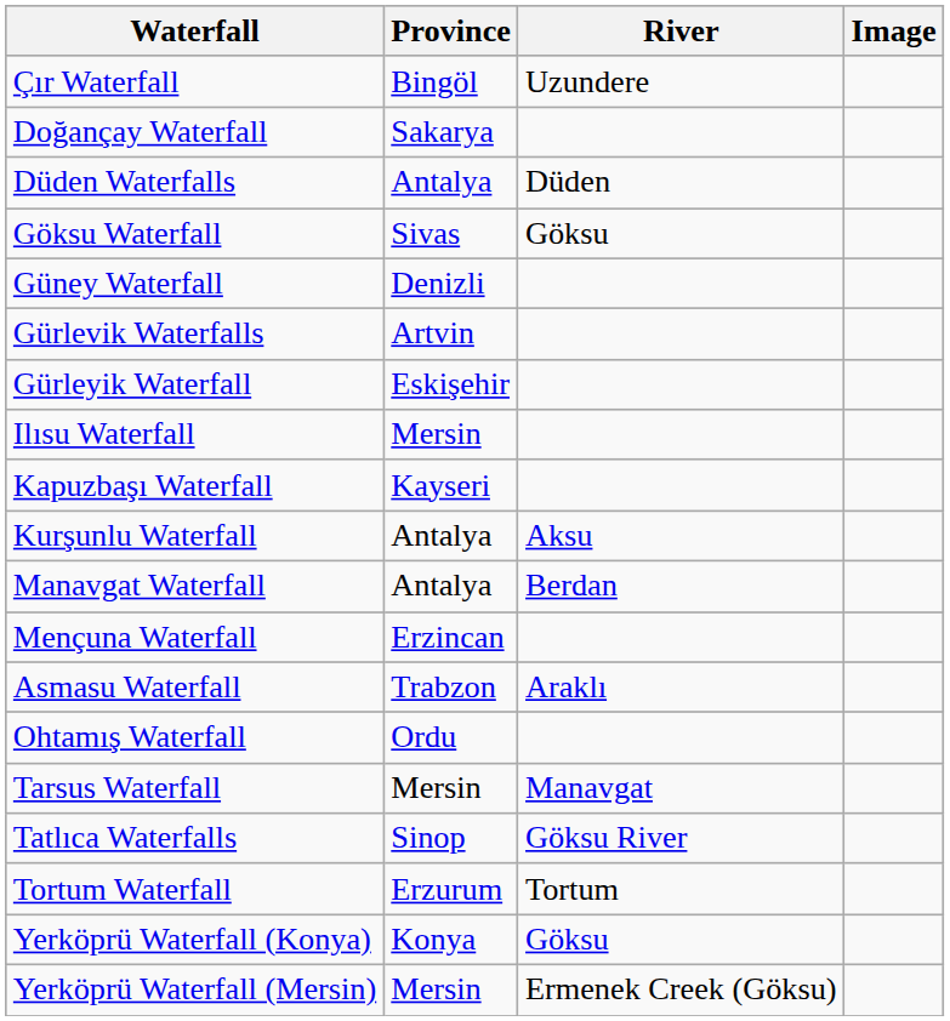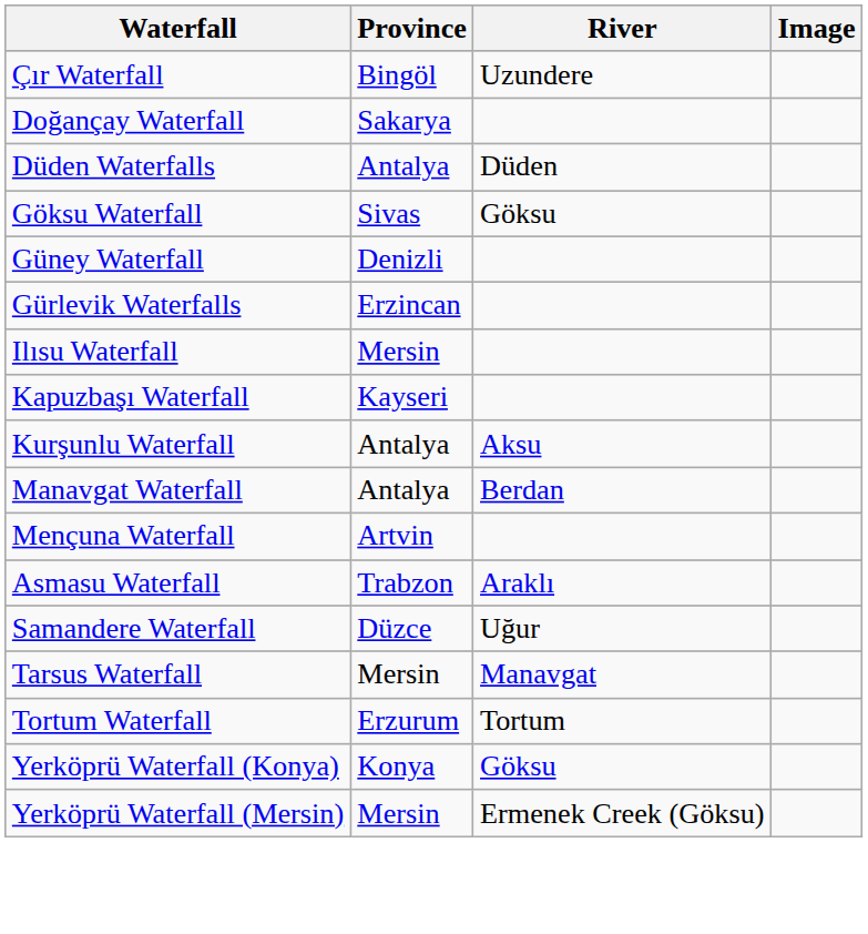Gürlevik Waterfalls | Province: Artvin -> Erzincan
- row: Gürleyik Waterfall | Eskişehir
Mençuna Waterfall | Province: Erzincan -> Artvin
- row: Ohtamış Waterfall | Ordu
+ row: Samandere Waterfall | Düzce | Uğur
- row: Tatlıca Waterfalls | Sinop | Göksu River
